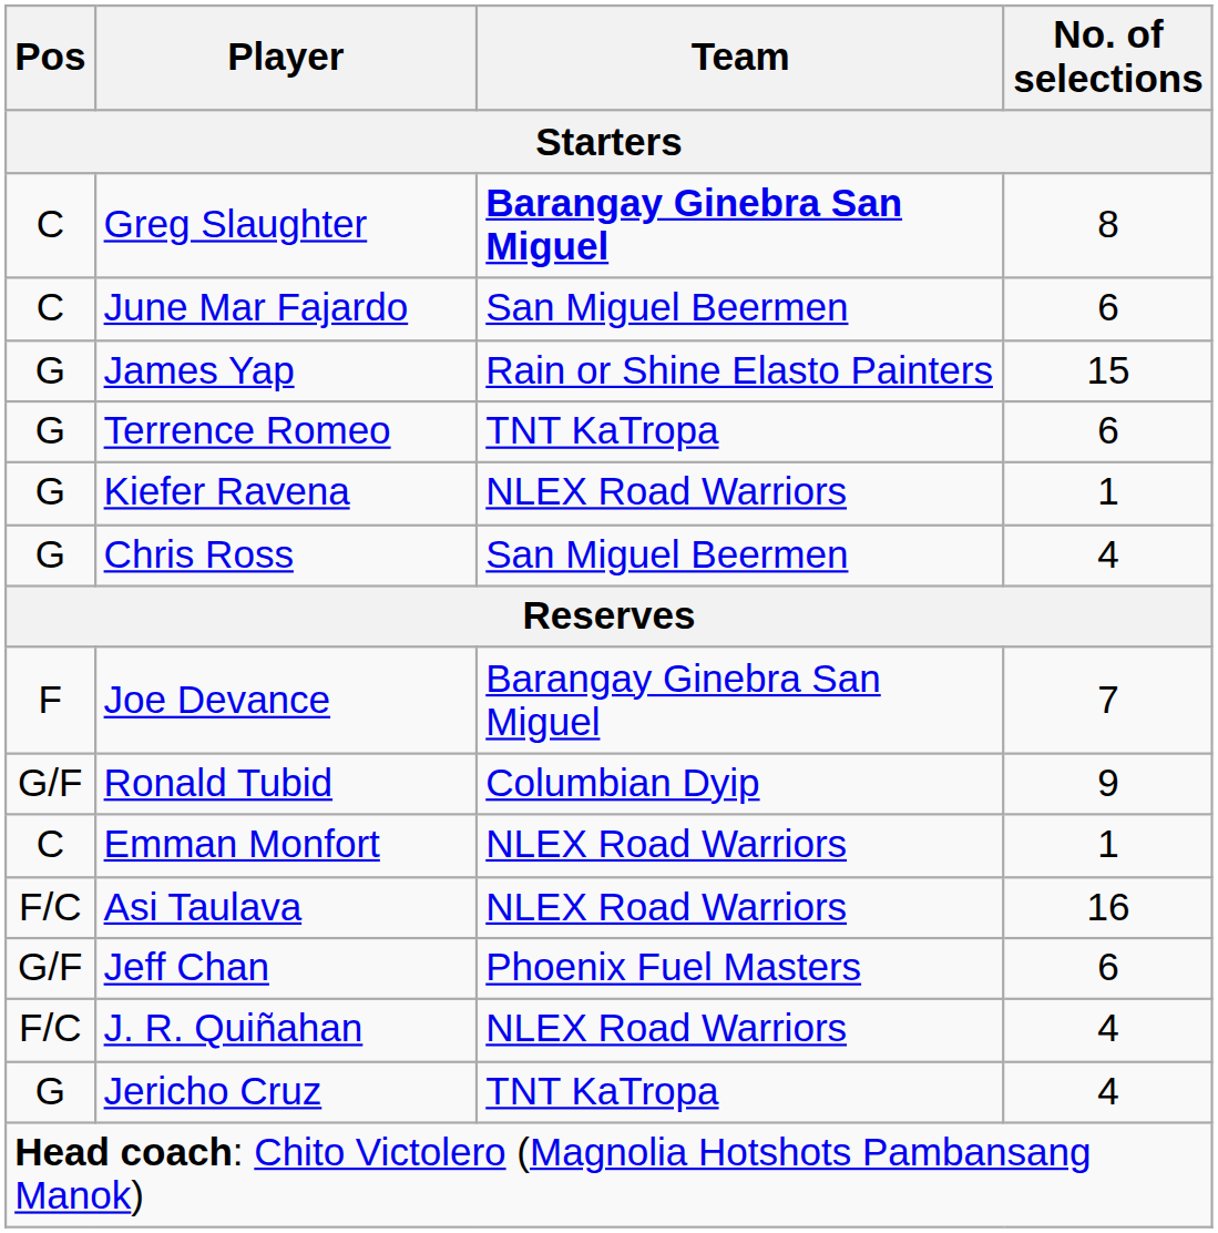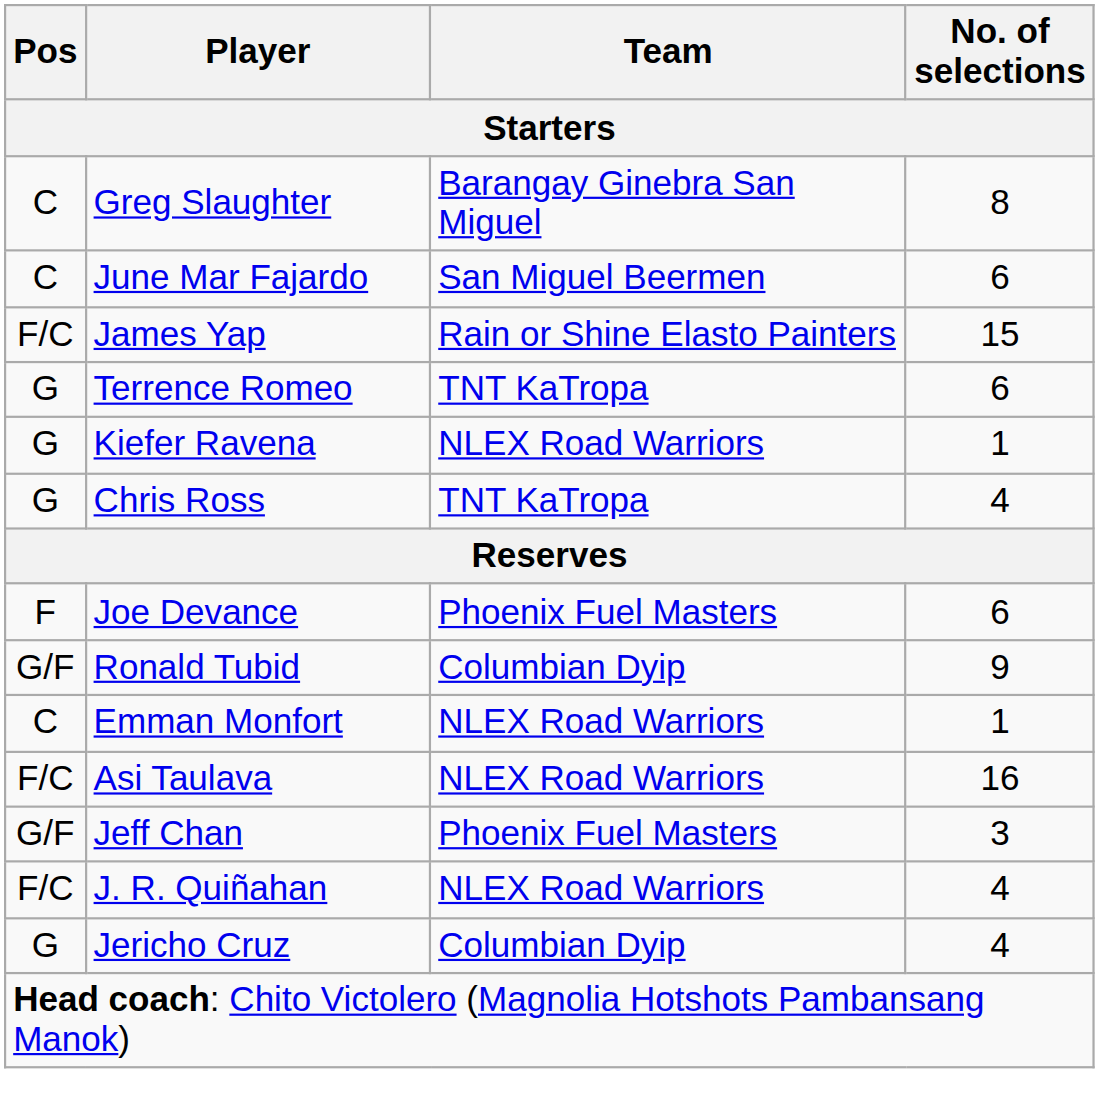Greg Slaughter | Team: bold -> normal
James Yap | Pos: G -> F/C
Chris Ross | Team: San Miguel Beermen -> TNT KaTropa
Joe Devance | Team: Barangay Ginebra San Miguel -> Phoenix Fuel Masters
Joe Devance | No. of selections: 7 -> 6
Jeff Chan | No. of selections: 6 -> 3
Jericho Cruz | Team: TNT KaTropa -> Columbian Dyip
